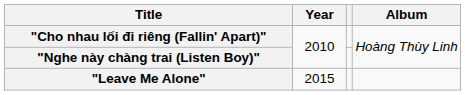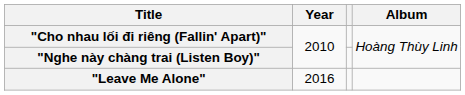"Leave Me Alone" | Year: 2015 -> 2016
